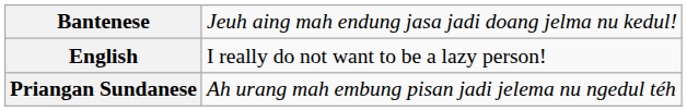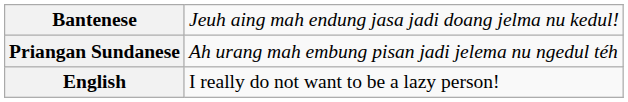rows swapped: Priangan Sundanese <-> English
